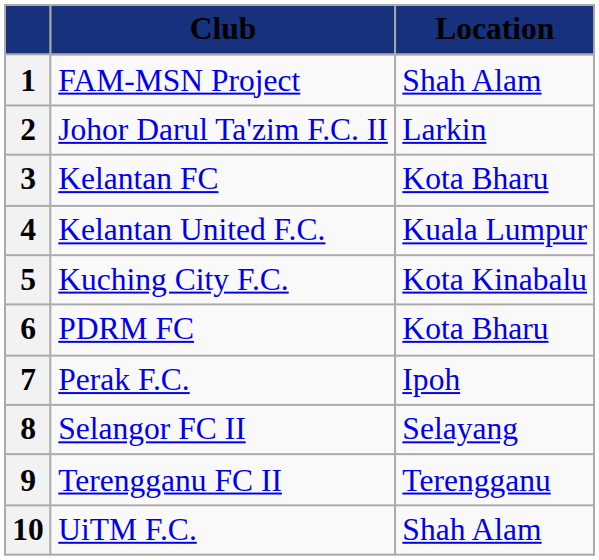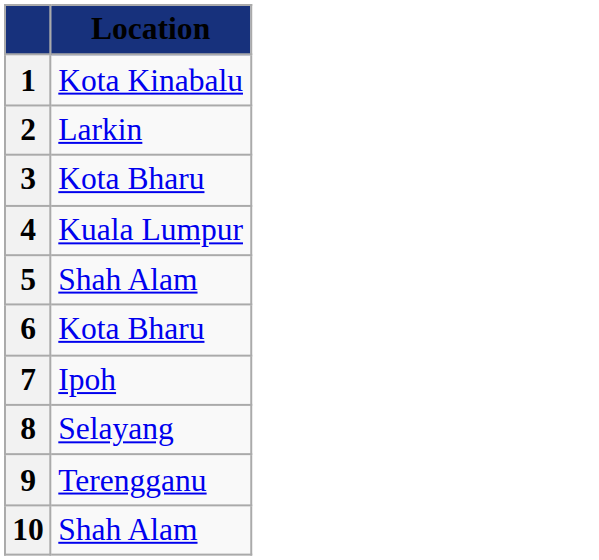- column: Club | FAM-MSN Project | Johor Darul Ta'zim F.C. II | Kelantan FC | Kelantan United F.C. | Kuching City F.C. | PDRM FC | Perak F.C. | Selangor FC II | Terengganu FC II | UiTM F.C.
1 | Location: Shah Alam -> Kota Kinabalu
5 | Location: Kota Kinabalu -> Shah Alam
